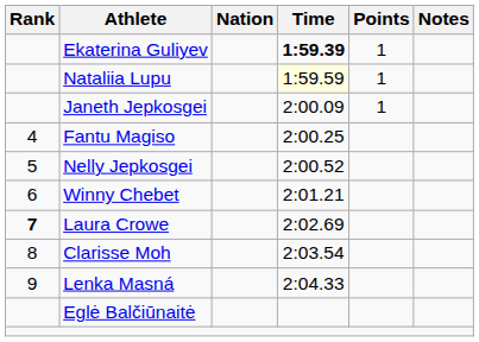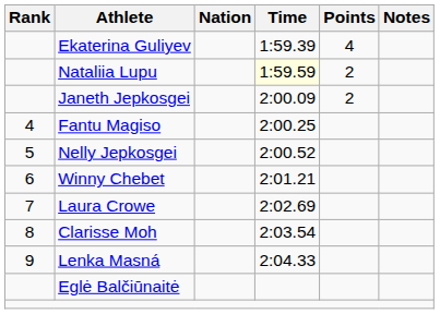Ekaterina Guliyev | Time: bold -> normal
Ekaterina Guliyev | Points: 1 -> 4
Nataliia Lupu | Points: 1 -> 2
Janeth Jepkosgei | Points: 1 -> 2
Laura Crowe | Rank: bold -> normal
